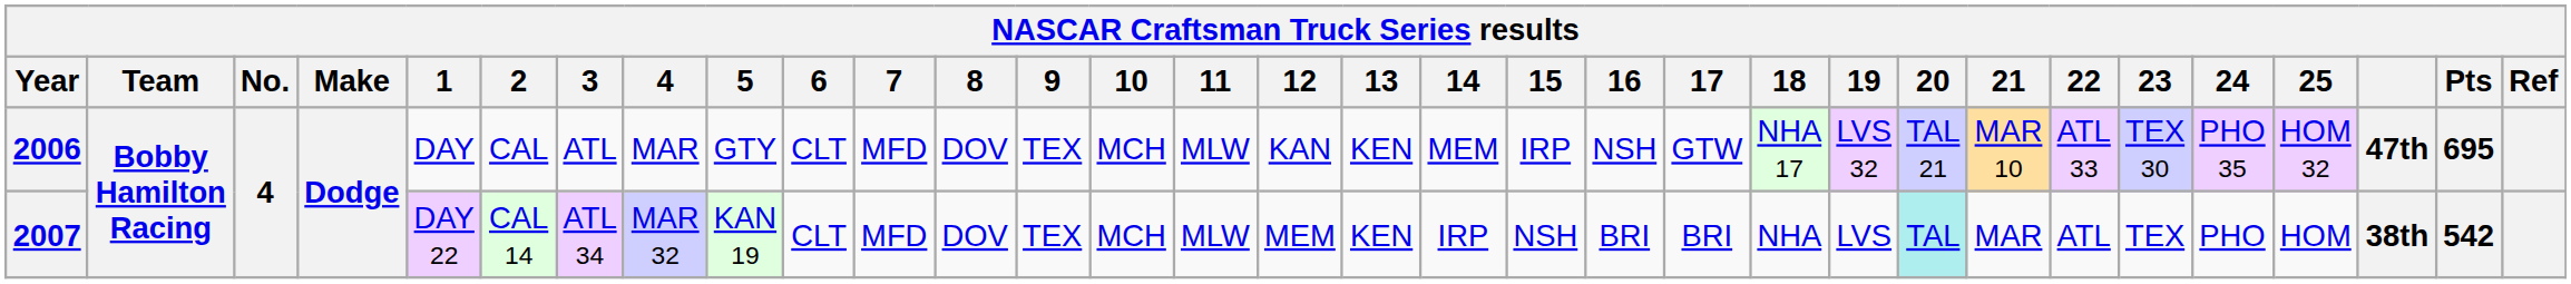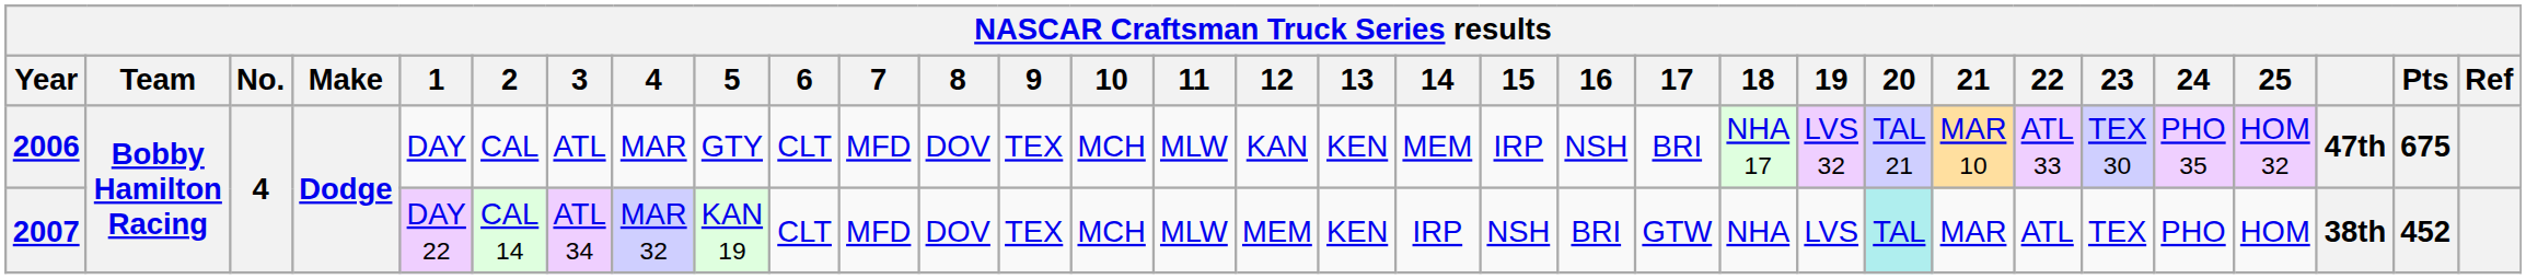2006 | 17: GTW -> BRI
2006 | Pts: 695 -> 675
2007 | 17: BRI -> GTW
2007 | Pts: 542 -> 452
